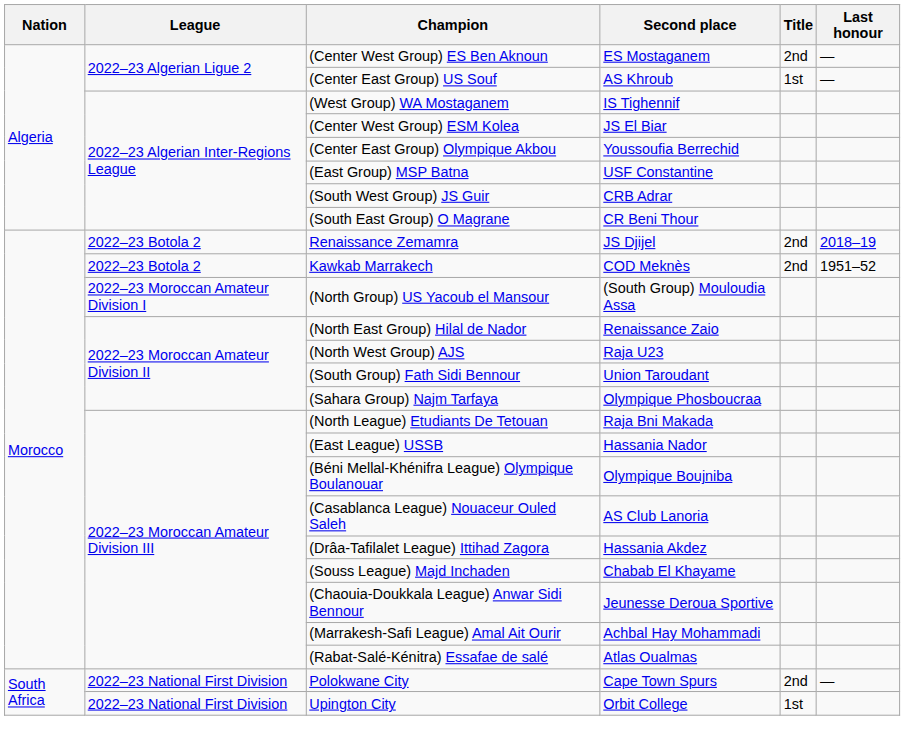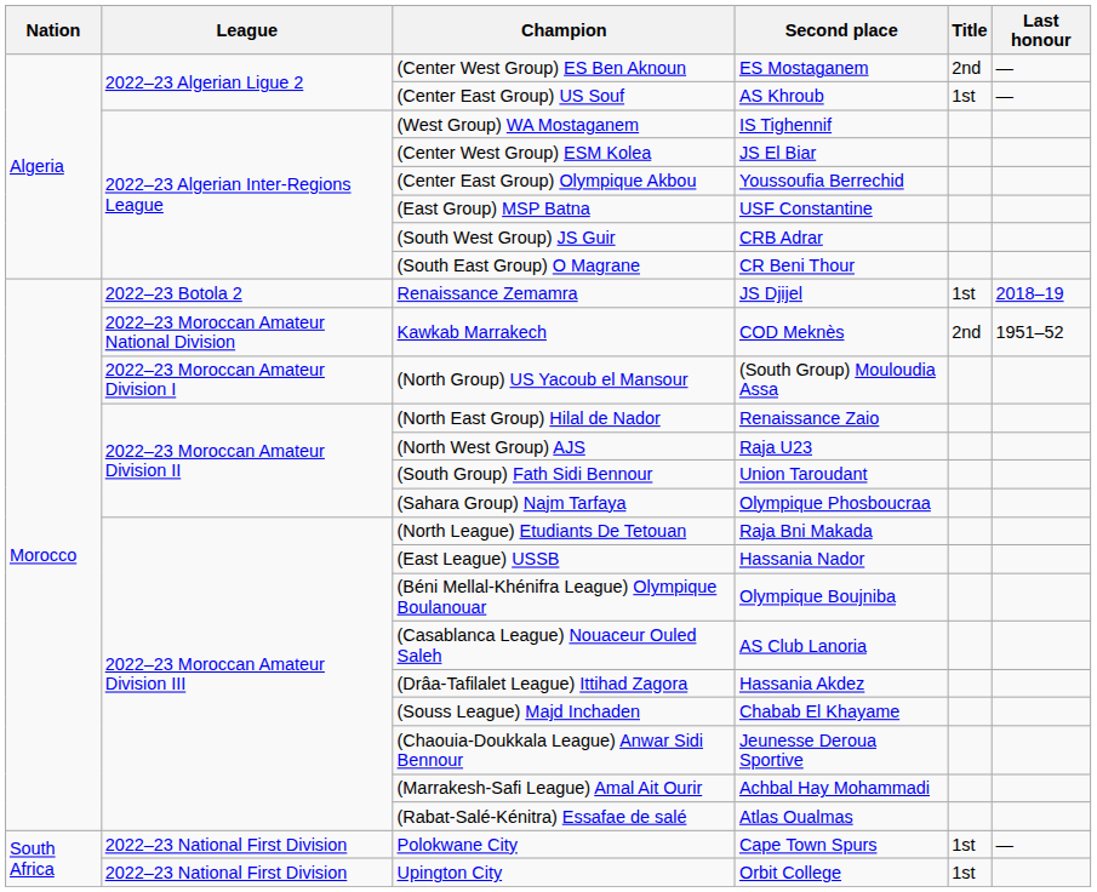Renaissance Zemamra | Title: 2nd -> 1st
Kawkab Marrakech | League: 2022–23 Botola 2 -> 2022–23 Moroccan Amateur National Division
Polokwane City | Title: 2nd -> 1st
